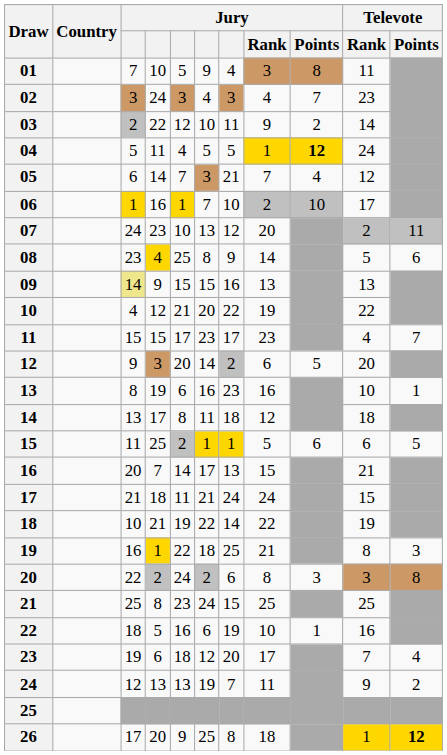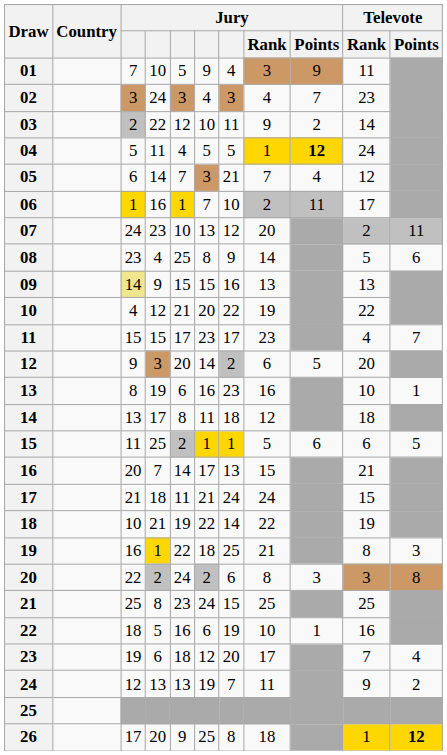01 | Jury / Points: 8 -> 9
06 | Jury / Points: 10 -> 11
08 | column 4: gold background -> no background
